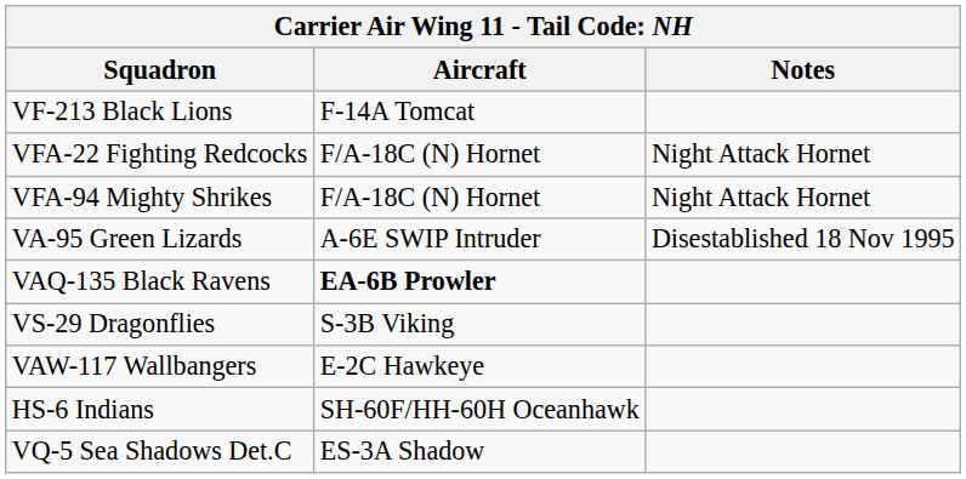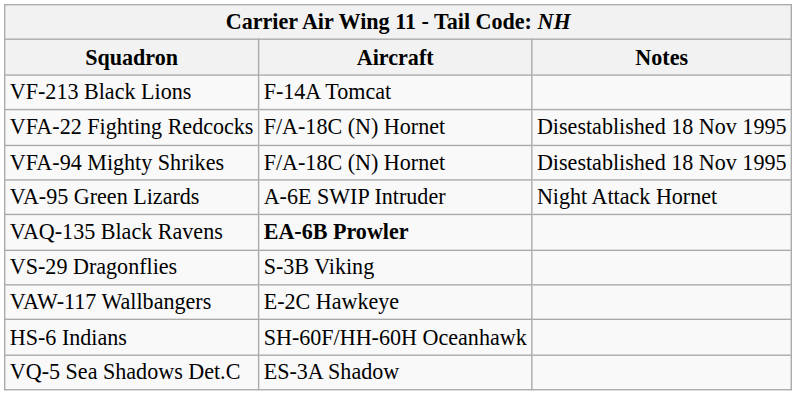VFA-22 Fighting Redcocks | Notes: Night Attack Hornet -> Disestablished 18 Nov 1995
VFA-94 Mighty Shrikes | Notes: Night Attack Hornet -> Disestablished 18 Nov 1995
VA-95 Green Lizards | Notes: Disestablished 18 Nov 1995 -> Night Attack Hornet
